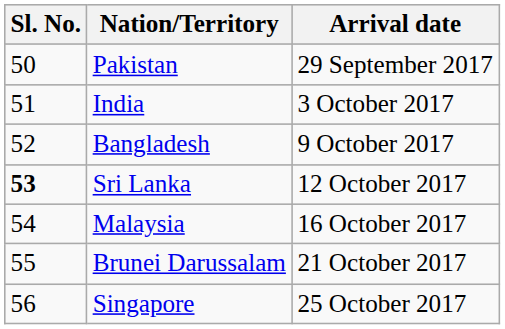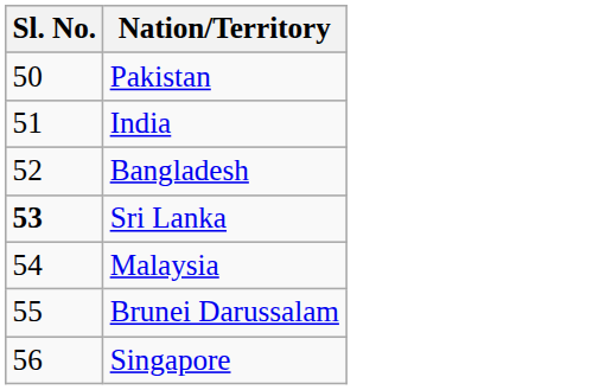- column: Arrival date | 29 September 2017 | 3 October 2017 | 9 October 2017 | 12 October 2017 | 16 October 2017 | 21 October 2017 | 25 October 2017
